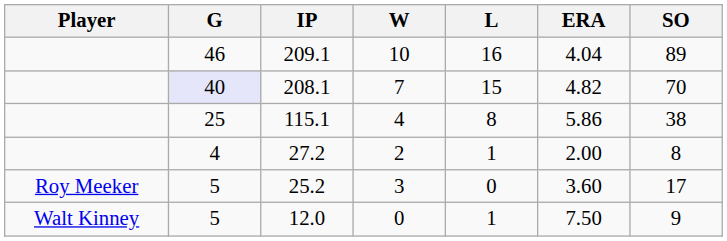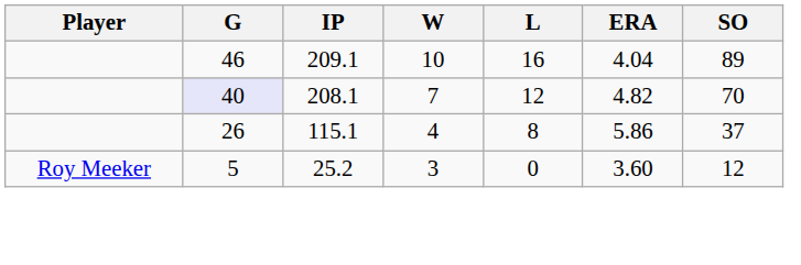208.1 | L: 15 -> 12
115.1 | G: 25 -> 26
115.1 | SO: 38 -> 37
- row: 4 | 27.2 | 2 | 1 | 2.00 | 8
25.2 | SO: 17 -> 12
- row: Walt Kinney | 5 | 12.0 | 0 | 1 | 7.50 | 9
